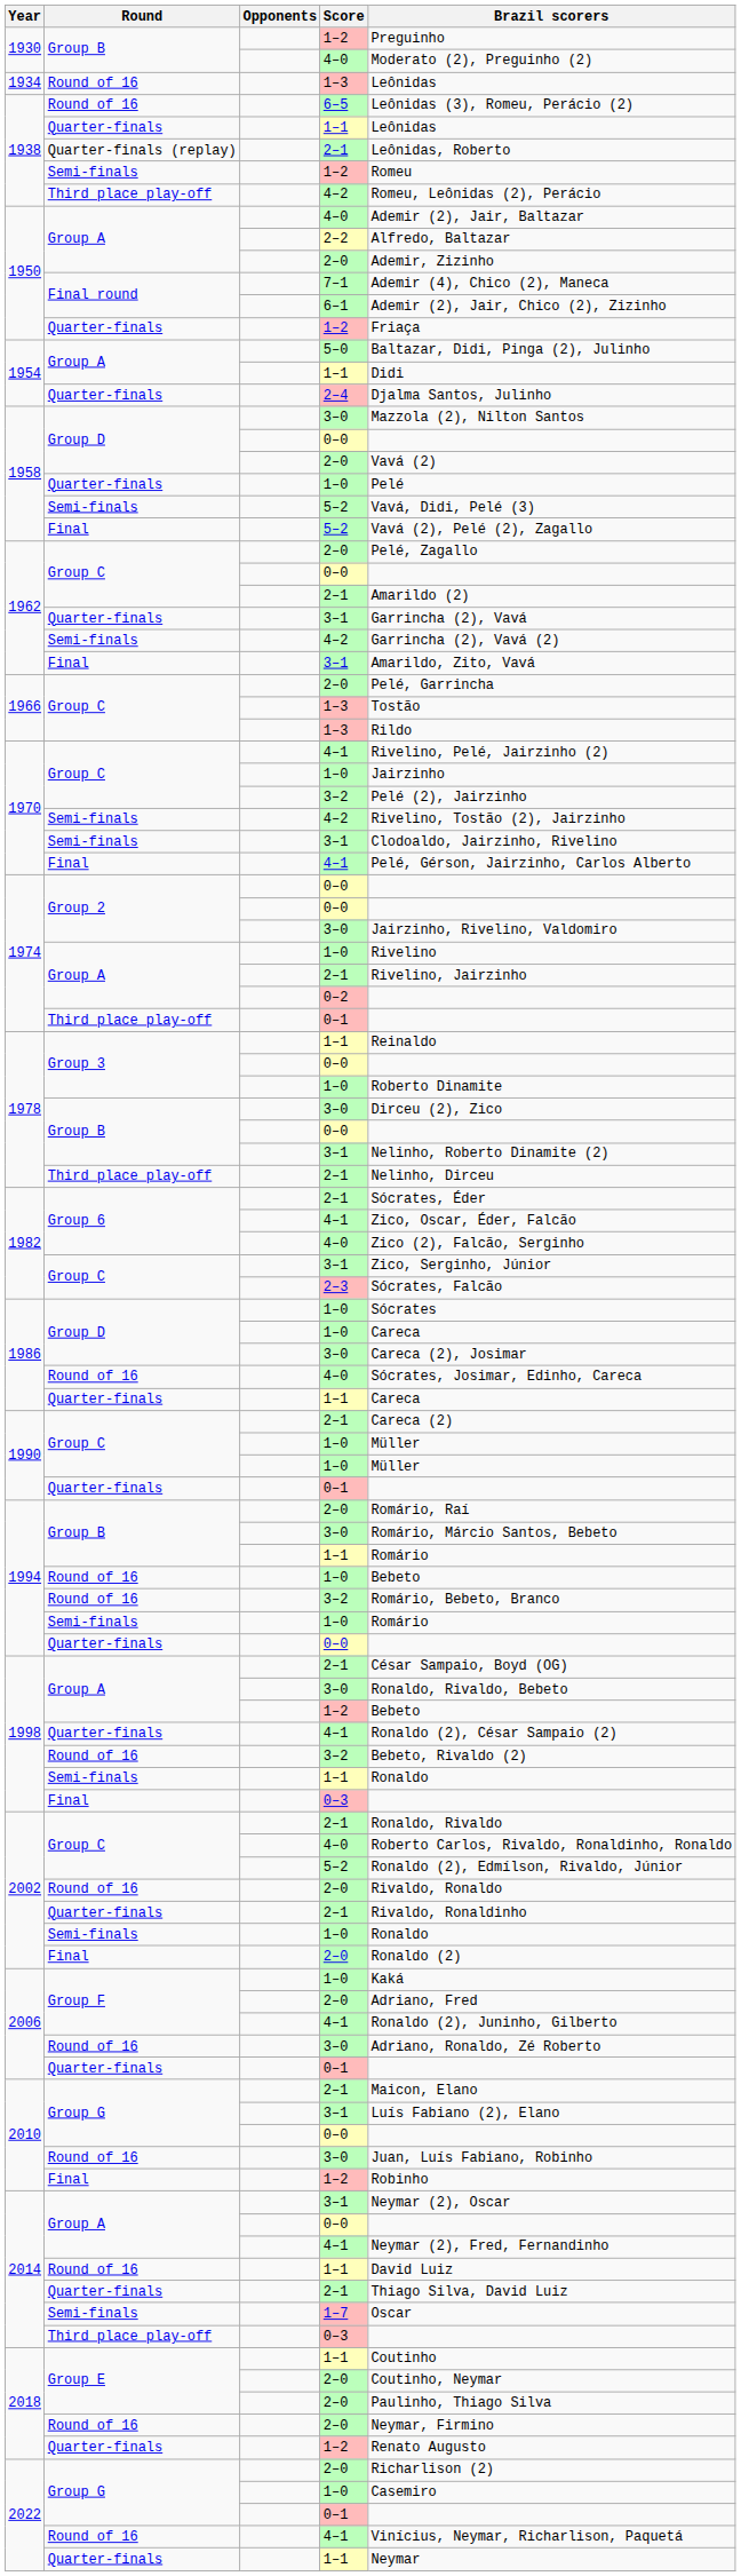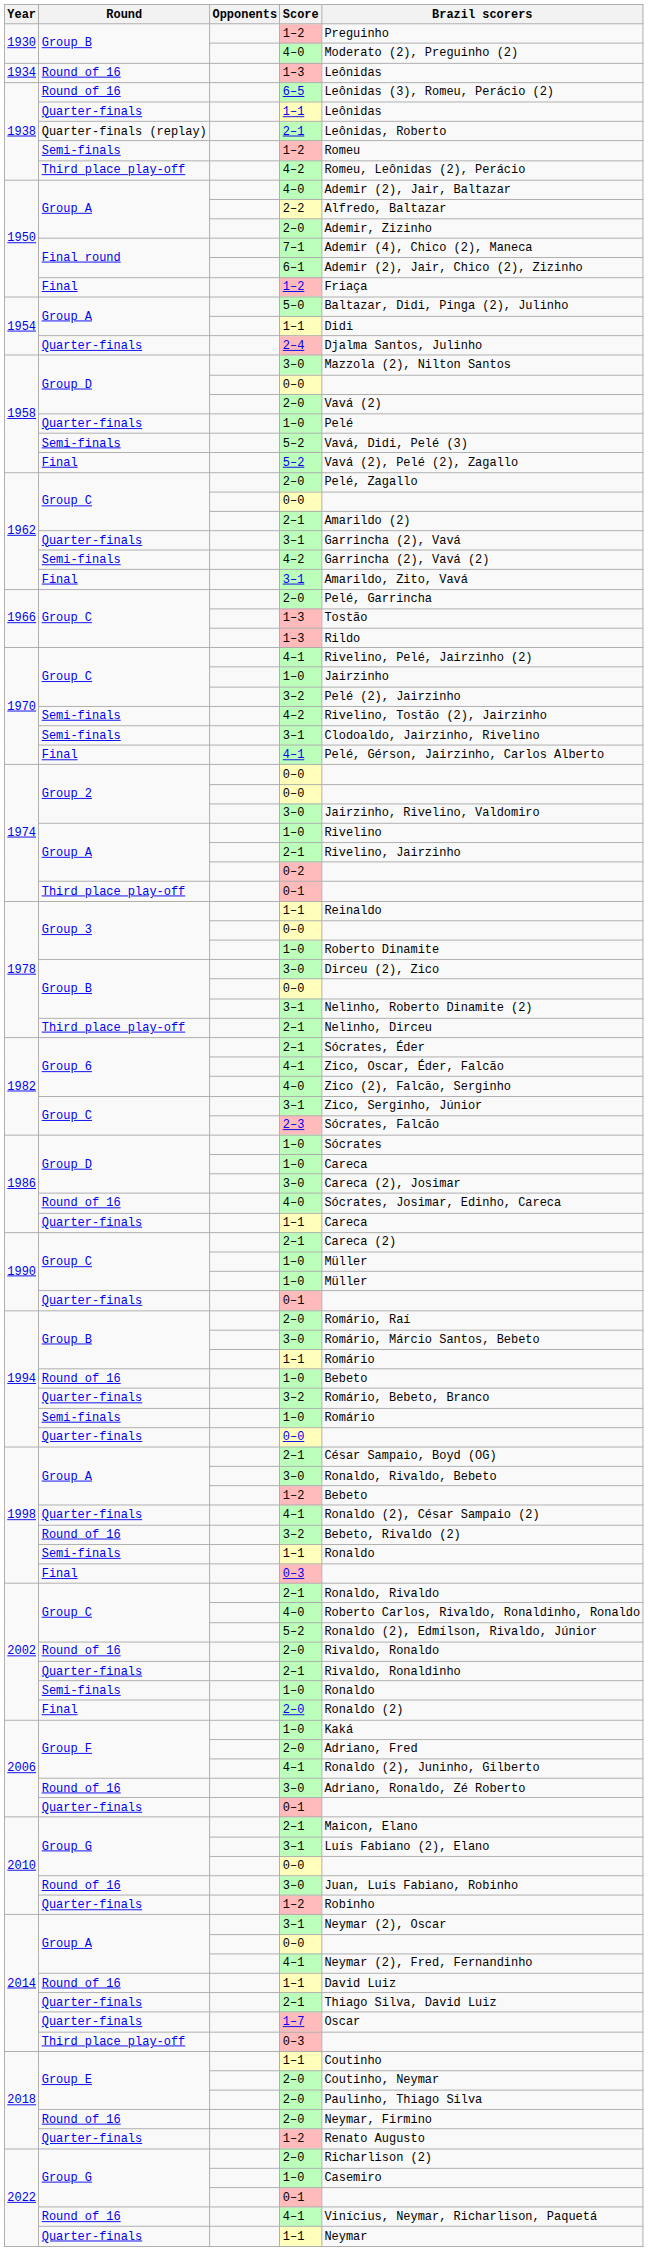1950 / 1–2 | Round: Quarter-finals -> Final
1994 / 3–2 | Round: Round of 16 -> Quarter-finals
2010 / 1–2 | Round: Final -> Quarter-finals
1–7 | Round: Semi-finals -> Quarter-finals
